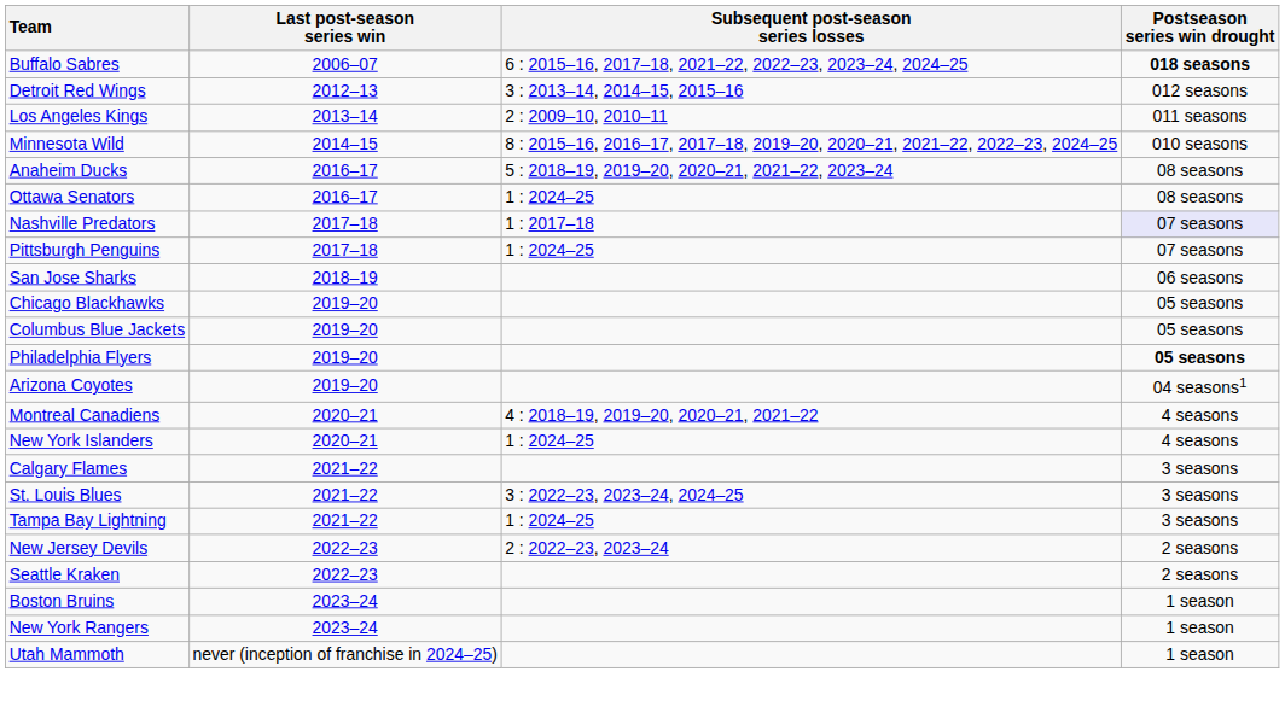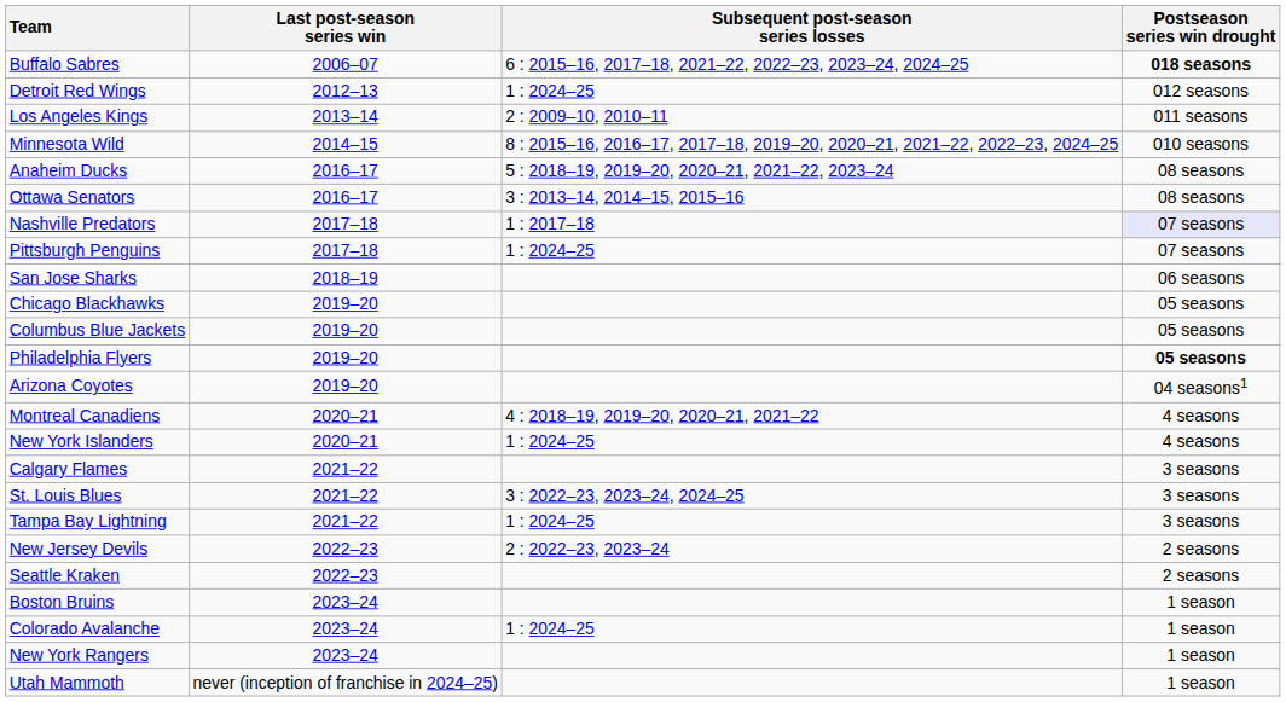Detroit Red Wings | Subsequent post-season series losses: 3 : 2013–14, 2014–15, 2015–16 -> 1 : 2024–25
Ottawa Senators | Subsequent post-season series losses: 1 : 2024–25 -> 3 : 2013–14, 2014–15, 2015–16
+ row: Colorado Avalanche | 2023–24 | 1 : 2024–25 | 1 season
